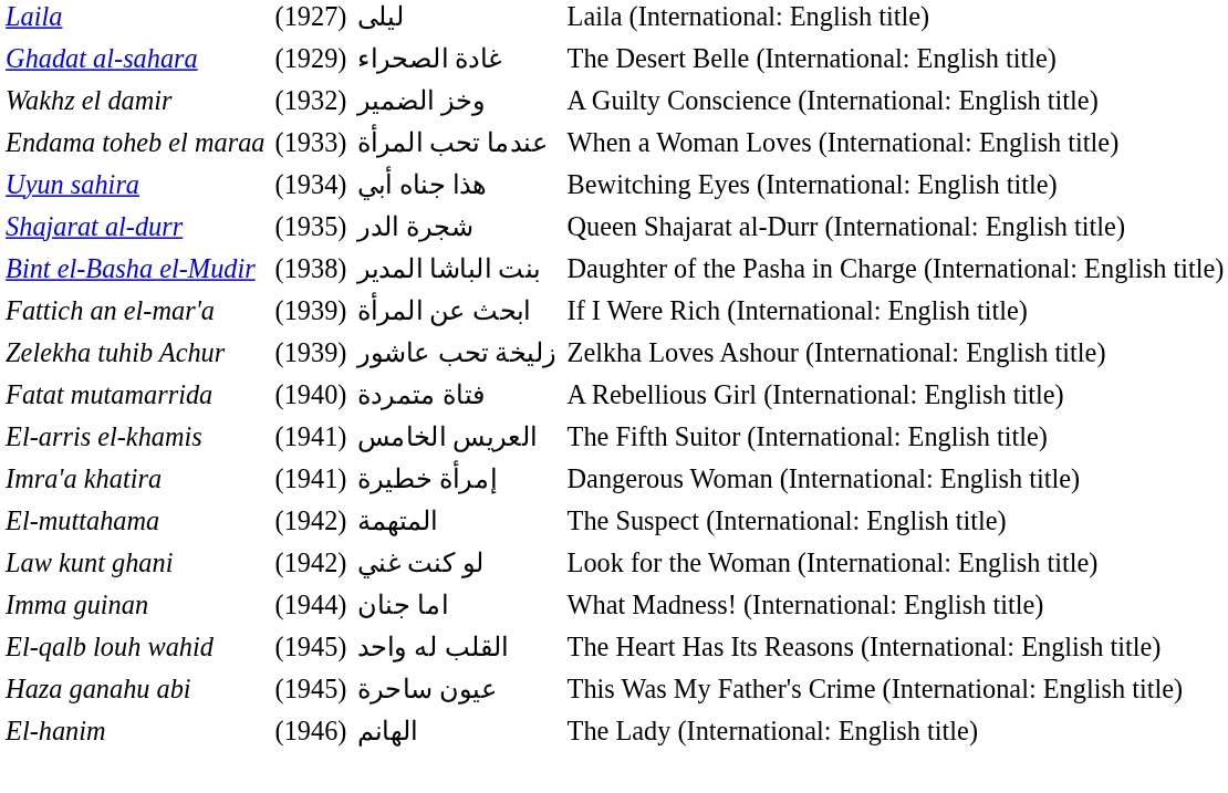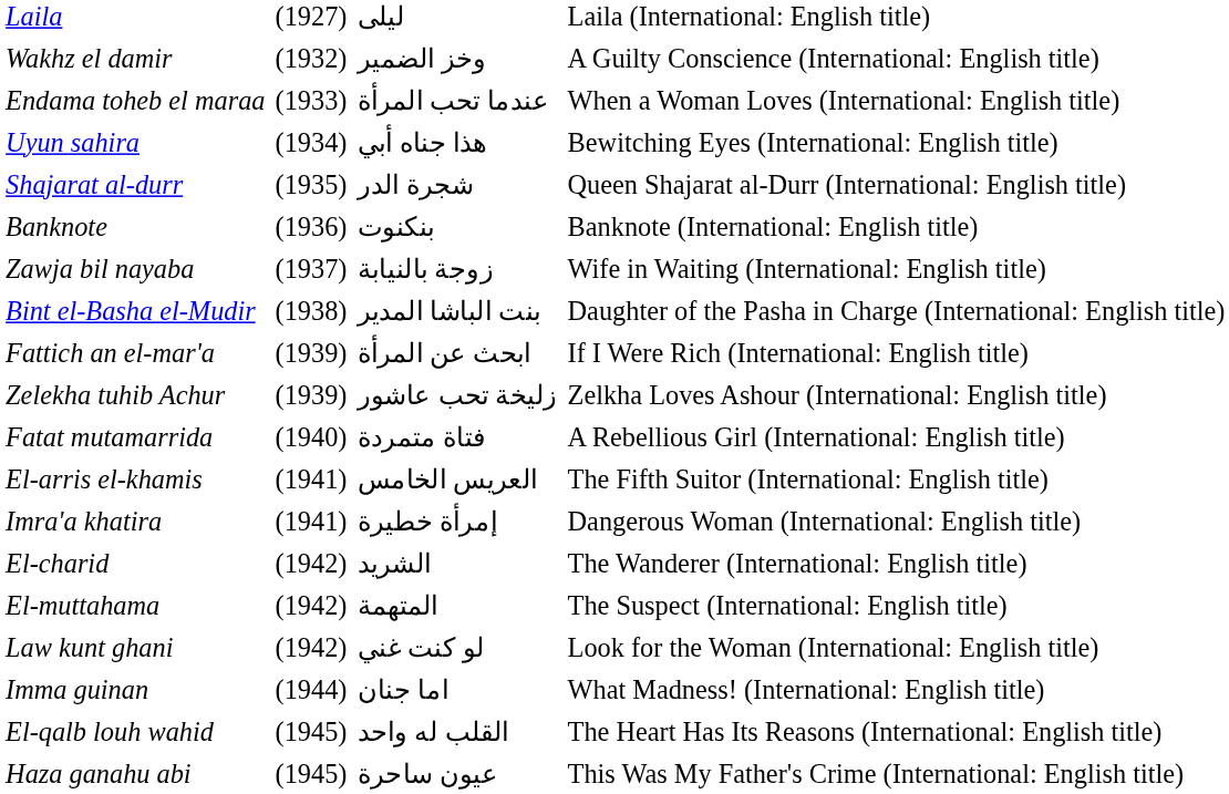- row: Ghadat al-sahara | (1929) | غادة الصحراء | The Desert Belle (International: English title)
+ row: Banknote | (1936) | بنكنوت | Banknote (International: English title)
+ row: Zawja bil nayaba | (1937) | زوجة بالنيابة | Wife in Waiting (International: English title)
+ row: El-charid | (1942) | الشريد | The Wanderer (International: English title)
- row: El-hanim | (1946) | الهانم | The Lady (International: English title)
